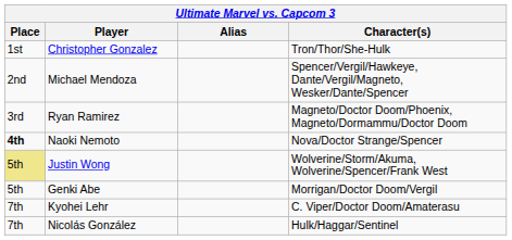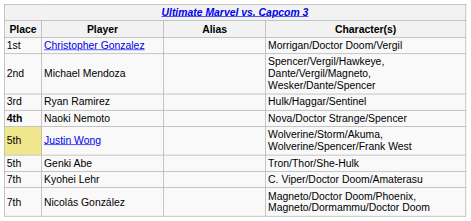Christopher Gonzalez | Character(s): Tron/Thor/She-Hulk -> Morrigan/Doctor Doom/Vergil
Ryan Ramirez | Character(s): Magneto/Doctor Doom/Phoenix, Magneto/Dormammu/Doctor Doom -> Hulk/Haggar/Sentinel
Genki Abe | Character(s): Morrigan/Doctor Doom/Vergil -> Tron/Thor/She-Hulk
Nicolás González | Character(s): Hulk/Haggar/Sentinel -> Magneto/Doctor Doom/Phoenix, Magneto/Dormammu/Doctor Doom
